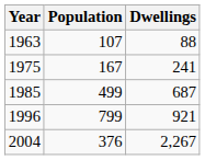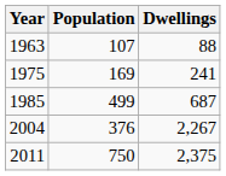1975 | Population: 167 -> 169
- row: 1996 | 799 | 921
+ row: 2011 | 750 | 2,375
